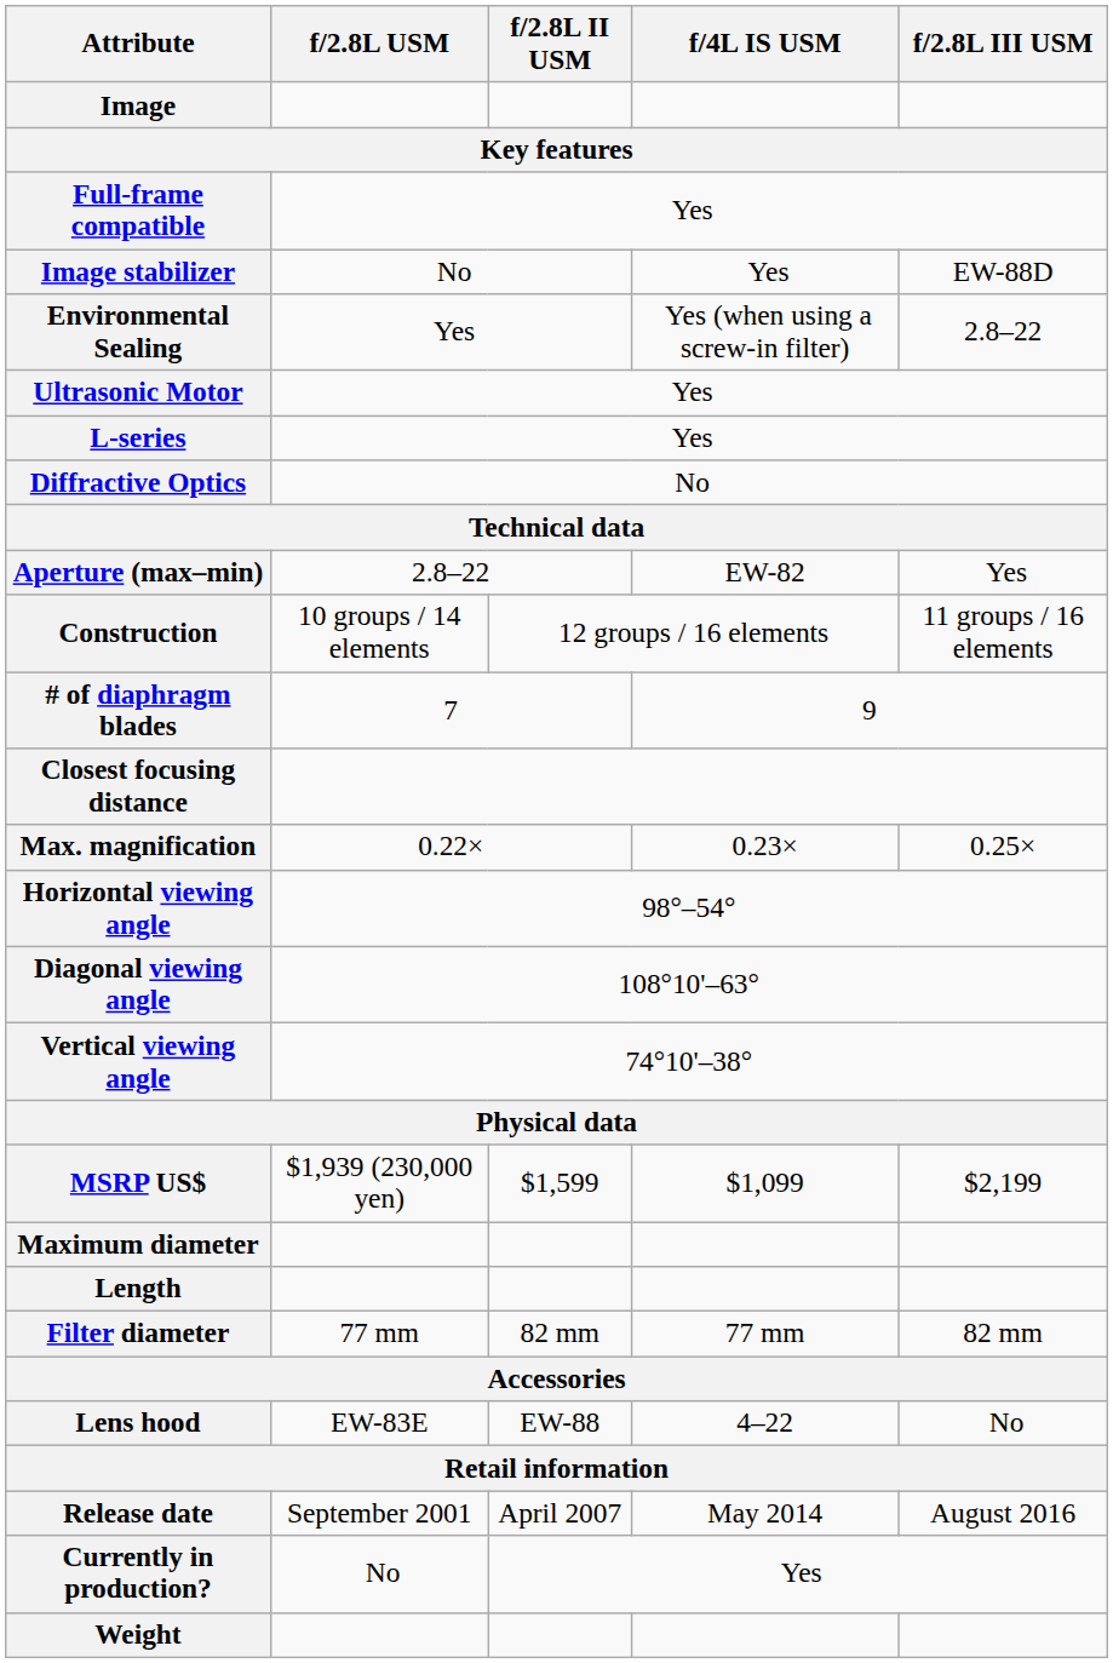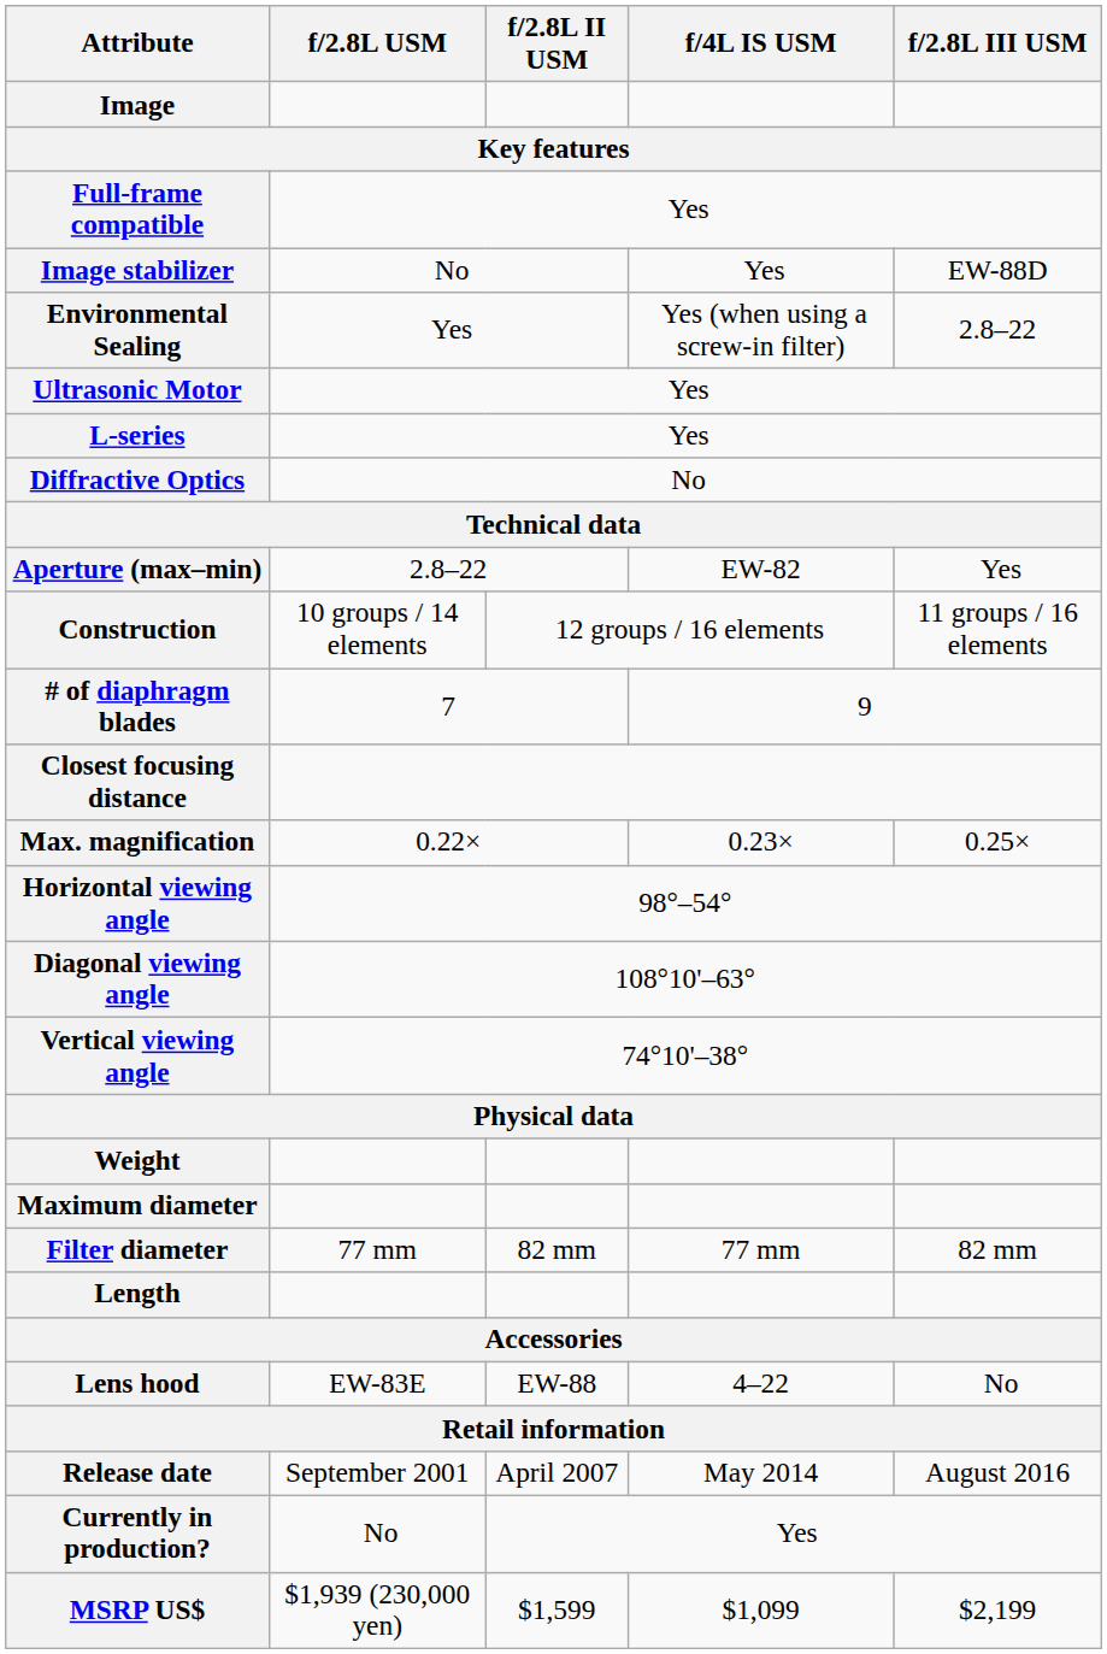rows swapped: Weight <-> MSRP US$
rows swapped: Length <-> Filter diameter
